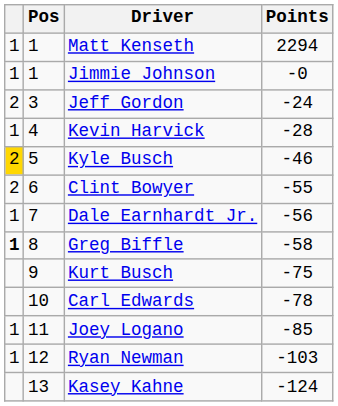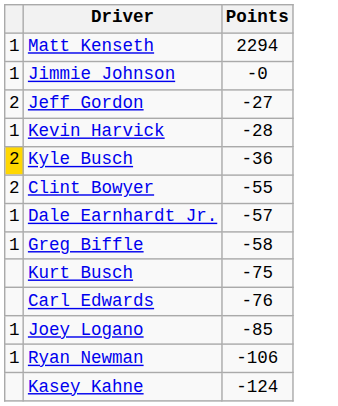- column: Pos | 1 | 1 | 3 | 4 | 5 | 6 | 7 | 8 | 9 | 10 | 11 | 12 | 13
Jeff Gordon | Points: -24 -> -27
Kyle Busch | Points: -46 -> -36
Dale Earnhardt Jr. | Points: -56 -> -57
Greg Biffle | column 1: bold -> normal
Carl Edwards | Points: -78 -> -76
Ryan Newman | Points: -103 -> -106
